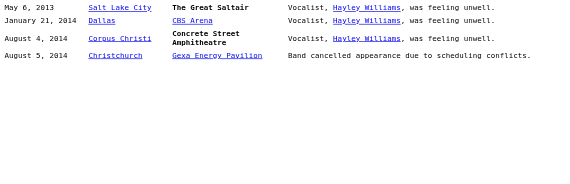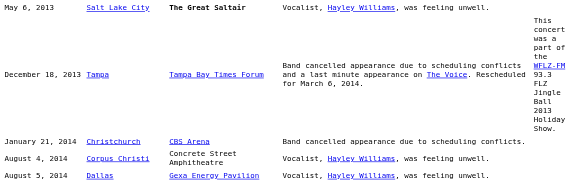+ row: December 18, 2013 | Tampa | Tampa Bay Times Forum | Band cancelled appearance due to scheduling conflicts and a last minute appearance on The Voice. Rescheduled for March 6, 2014. | This concert was a part of the WFLZ-FM 93.3 FLZ Jingle Ball 2013 Holiday Show.
January 21, 2014 | column 2: Dallas -> Christchurch
January 21, 2014 | column 4: Vocalist, Hayley Williams, was feeling unwell. -> Band cancelled appearance due to scheduling conflicts.
August 4, 2014 | column 3: bold -> normal
August 5, 2014 | column 2: Christchurch -> Dallas
August 5, 2014 | column 4: Band cancelled appearance due to scheduling conflicts. -> Vocalist, Hayley Williams, was feeling unwell.
